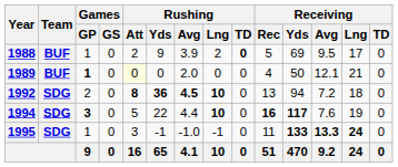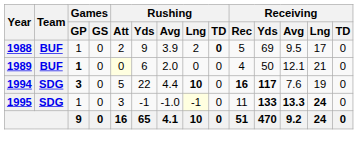1989 | Rushing / Yds: 0 -> 6
- row: 1992 | SDG | 2 | 0 | 8 | 36 | 4.5 | 10 | 0 | 13 | 94 | 7.2 | 18 | 0
1995 | Rushing / Lng: no background -> lightyellow background
